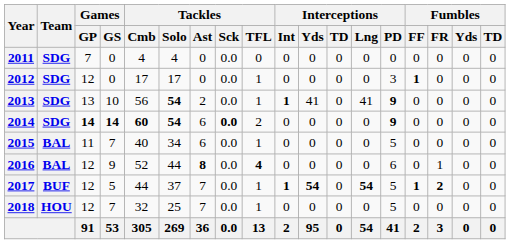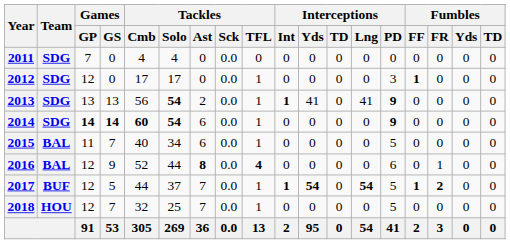2013 | Games / GS: 10 -> 13
2014 | Tackles / Sck: bold -> normal
2014 | Tackles / TFL: 2 -> 1
